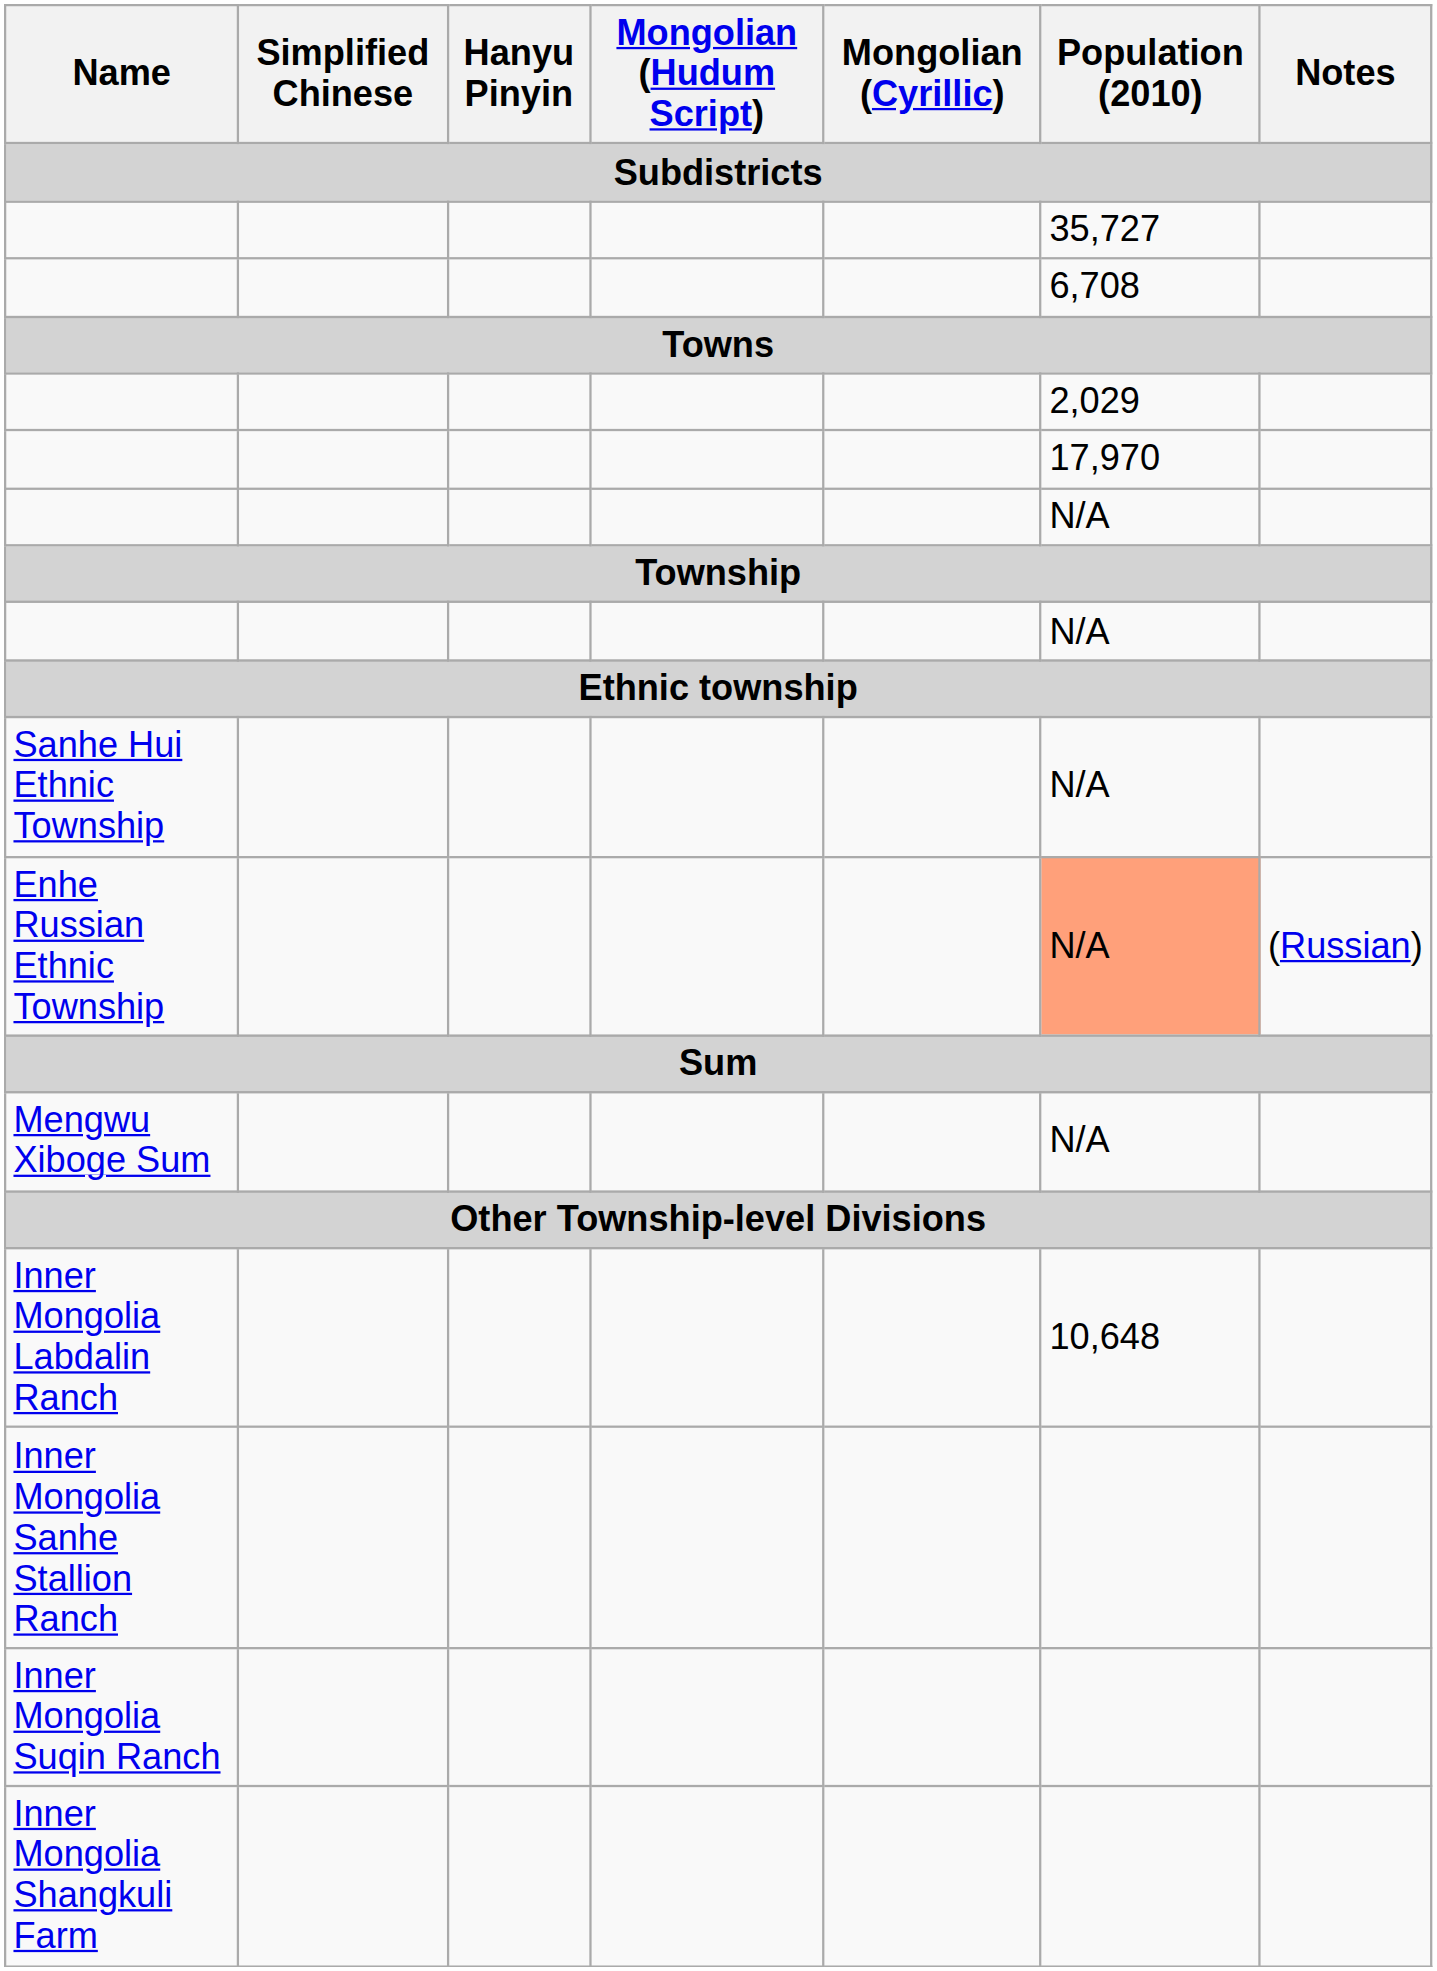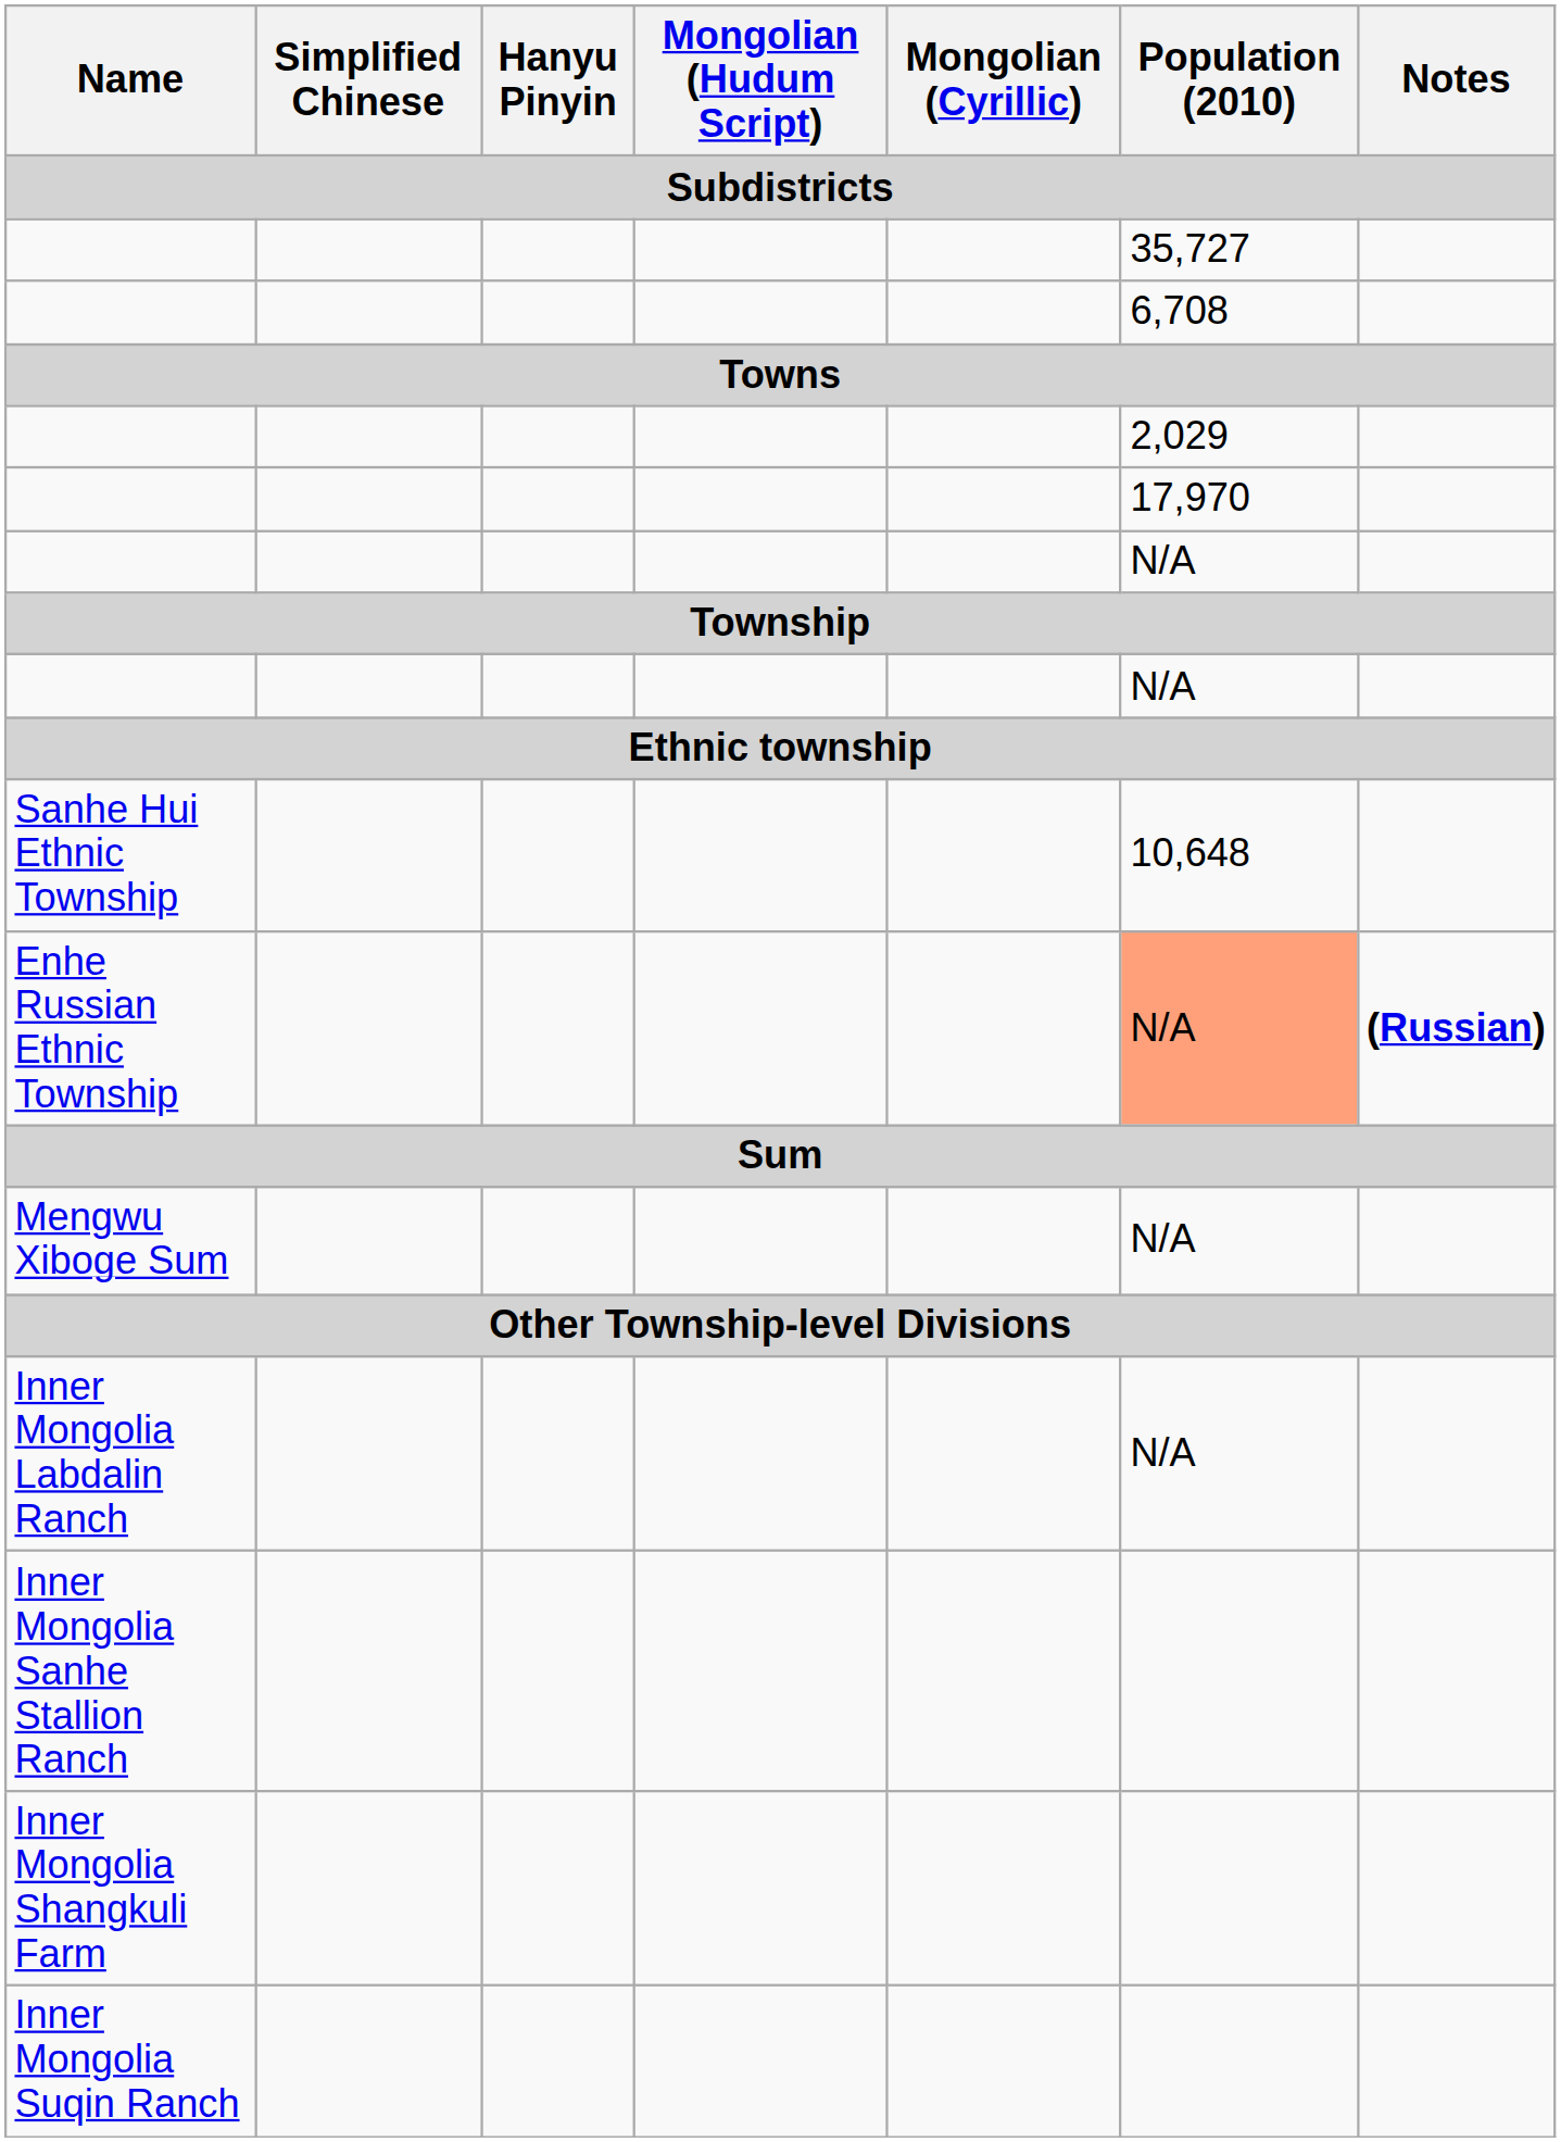Sanhe Hui Ethnic Township | Population (2010): N/A -> 10,648
Enhe Russian Ethnic Township | Notes: normal -> bold
Inner Mongolia Labdalin Ranch | Population (2010): 10,648 -> N/A
rows swapped: Inner Mongolia Shangkuli Farm <-> Inner Mongolia Suqin Ranch
